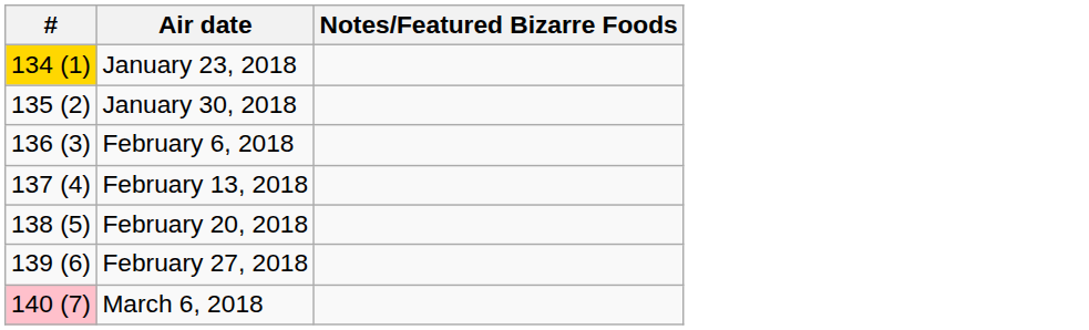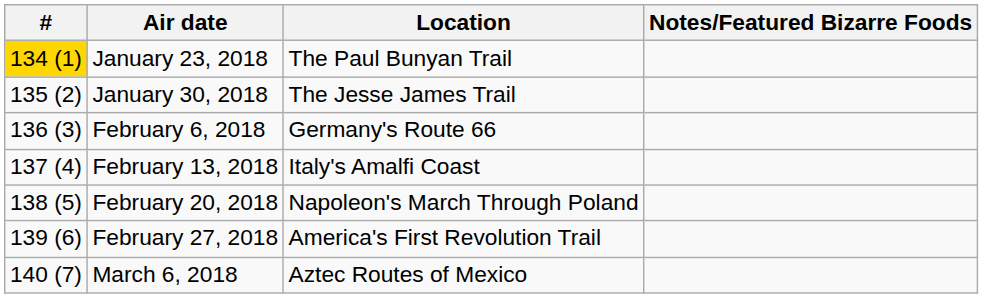+ column: Location | The Paul Bunyan Trail | The Jesse James Trail | Germany's Route 66 | Italy's Amalfi Coast | Napoleon's March Through Poland | America's First Revolution Trail | Aztec Routes of Mexico
March 6, 2018 | #: pink background -> no background
